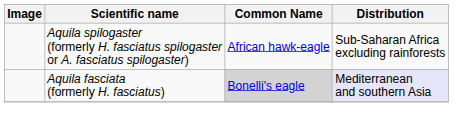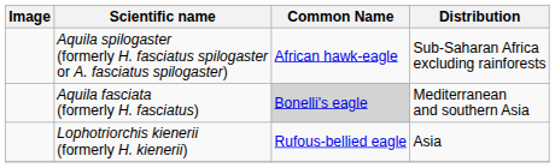Aquila fasciata (formerly H. fasciatus) | Distribution: lavender background -> no background
+ row: Lophotriorchis kienerii (formerly H. kienerii) | Rufous-bellied eagle | Asia
